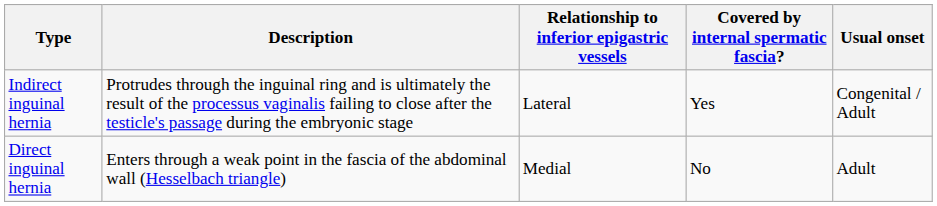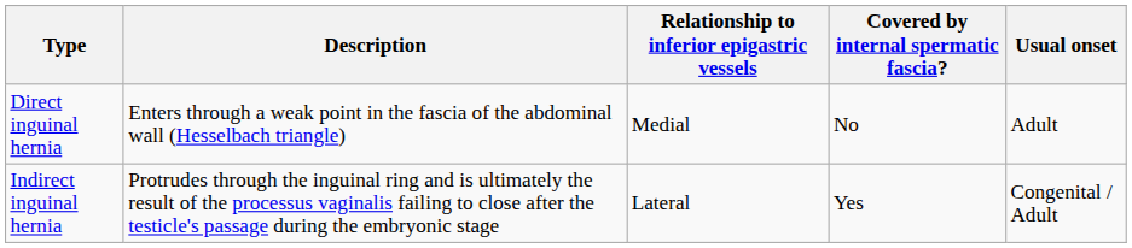rows swapped: Direct inguinal hernia <-> Indirect inguinal hernia
